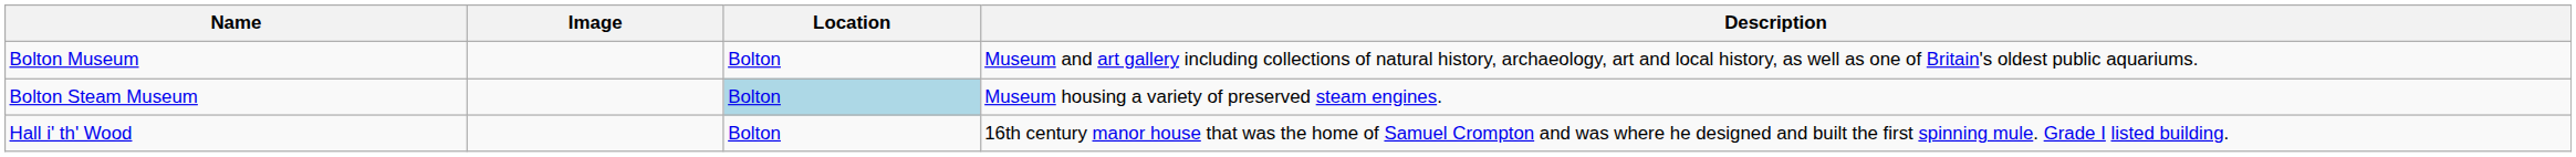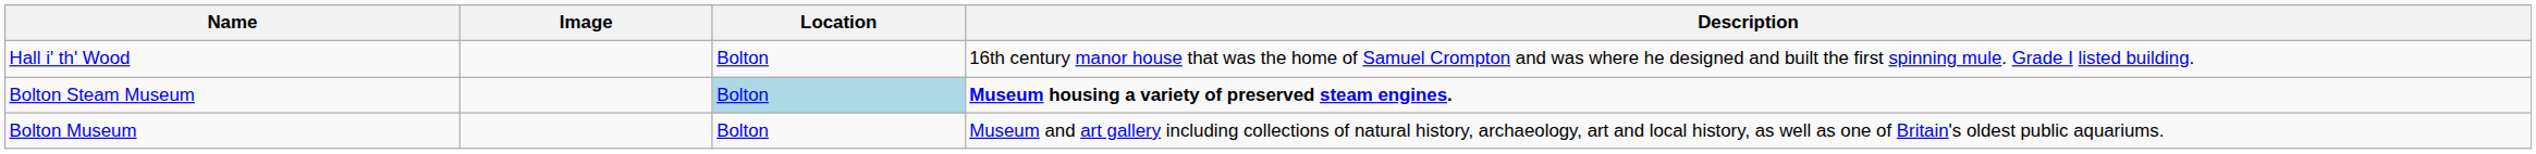rows swapped: Bolton Museum <-> Hall i' th' Wood
Bolton Steam Museum | Description: normal -> bold
